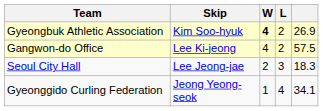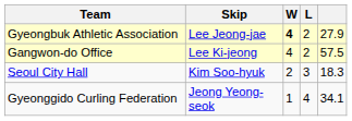Gyeongbuk Athletic Association | Skip: Kim Soo-hyuk -> Lee Jeong-jae
Gyeongbuk Athletic Association | column 5: 26.9 -> 27.9
Seoul City Hall | Skip: Lee Jeong-jae -> Kim Soo-hyuk
